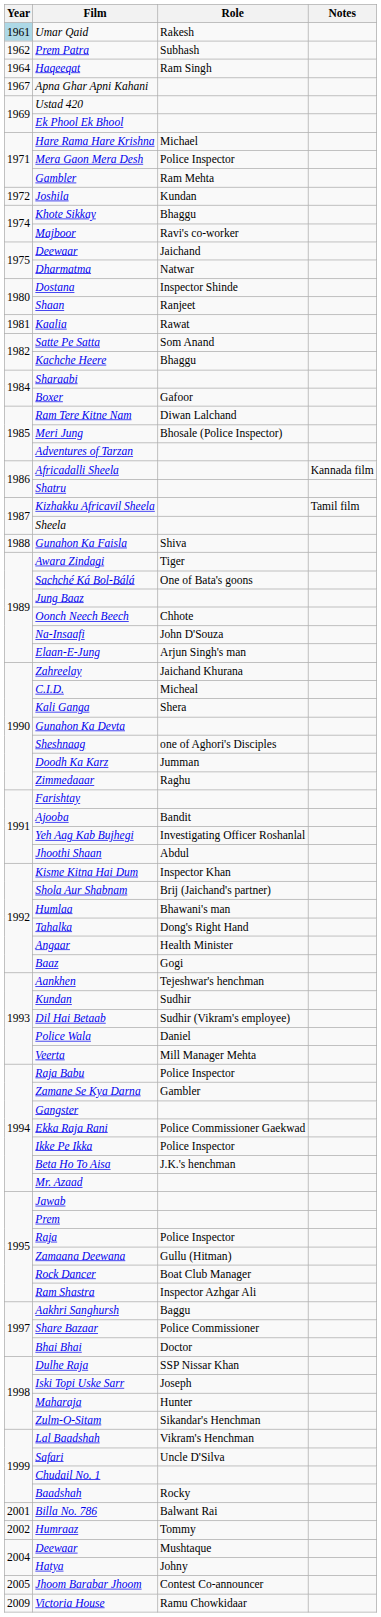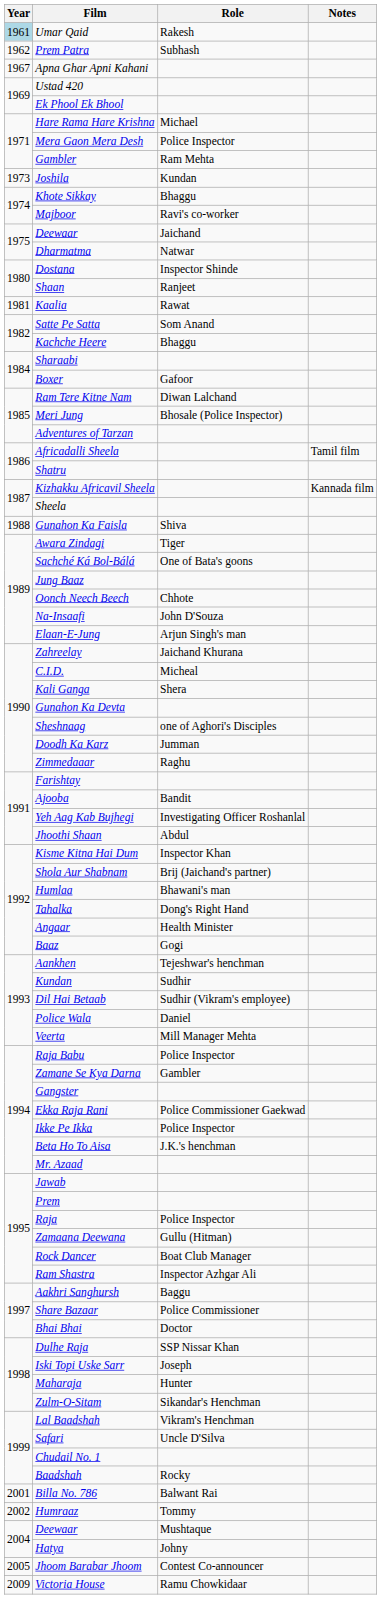- row: 1964 | Haqeeqat | Ram Singh
Joshila | Year: 1972 -> 1973
Africadalli Sheela | Notes: Kannada film -> Tamil film
Kizhakku Africavil Sheela | Notes: Tamil film -> Kannada film
